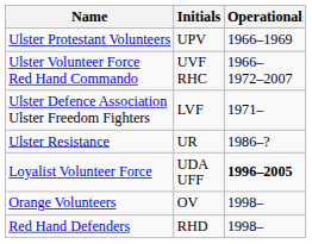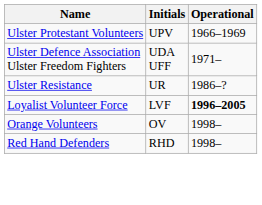- row: Ulster Volunteer Force Red Hand Commando | UVF RHC | 1966– 1972–2007
Ulster Defence Association Ulster Freedom Fighters | Initials: LVF -> UDA UFF
Loyalist Volunteer Force | Initials: UDA UFF -> LVF
